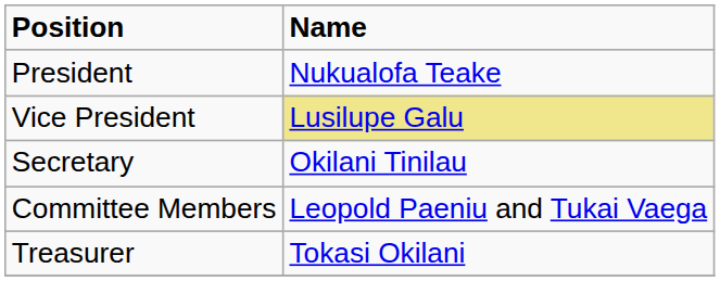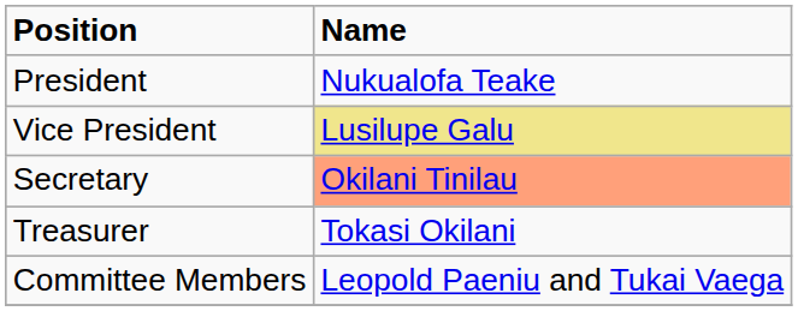Secretary | Name: no background -> lightsalmon background
rows swapped: Treasurer <-> Committee Members
